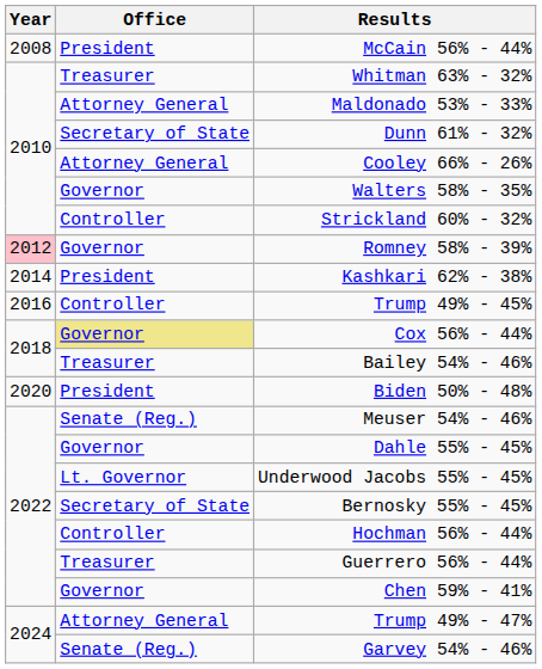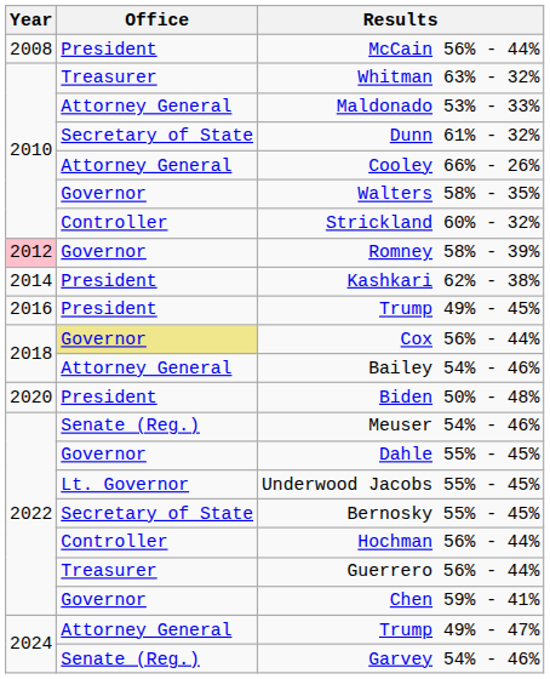Trump 49% - 45% | Office: Controller -> President
Bailey 54% - 46% | Office: Treasurer -> Attorney General
